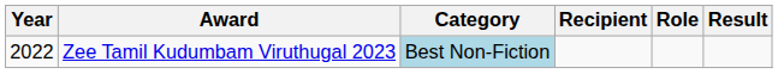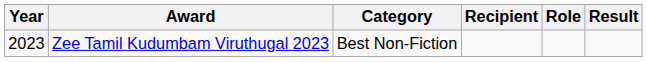Zee Tamil Kudumbam Viruthugal 2023 | Year: 2022 -> 2023
Zee Tamil Kudumbam Viruthugal 2023 | Category: lightblue background -> no background
